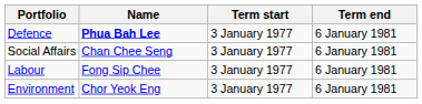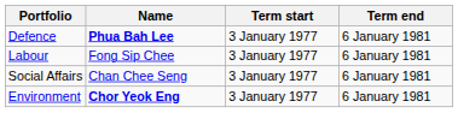rows swapped: Labour <-> Social Affairs
Environment | Name: normal -> bold
